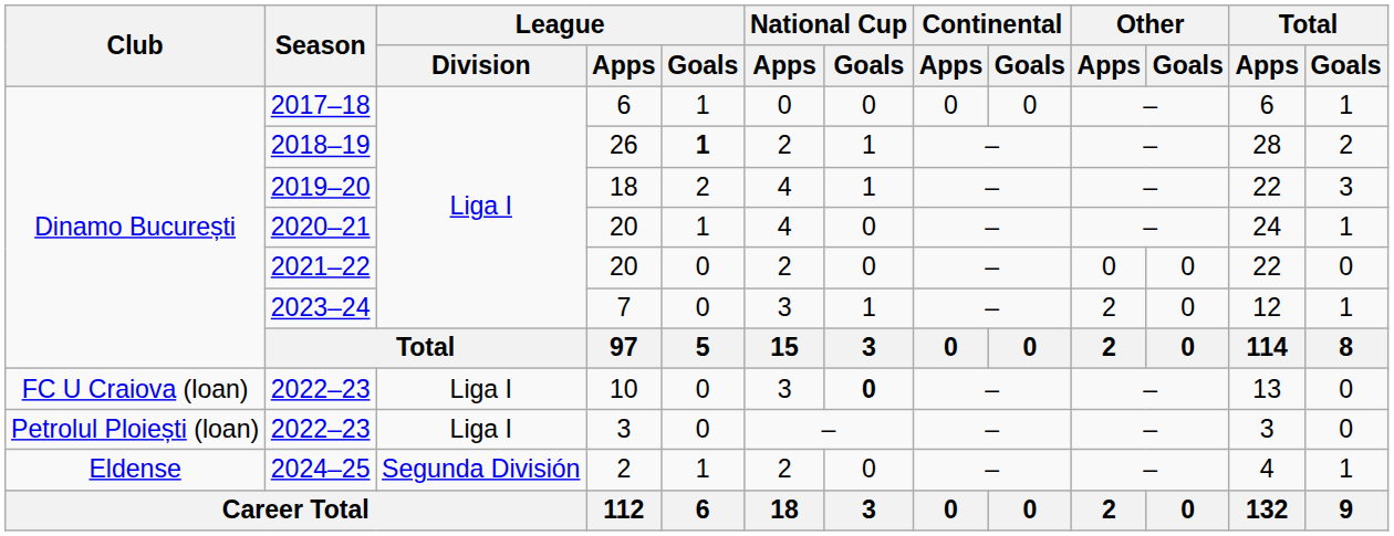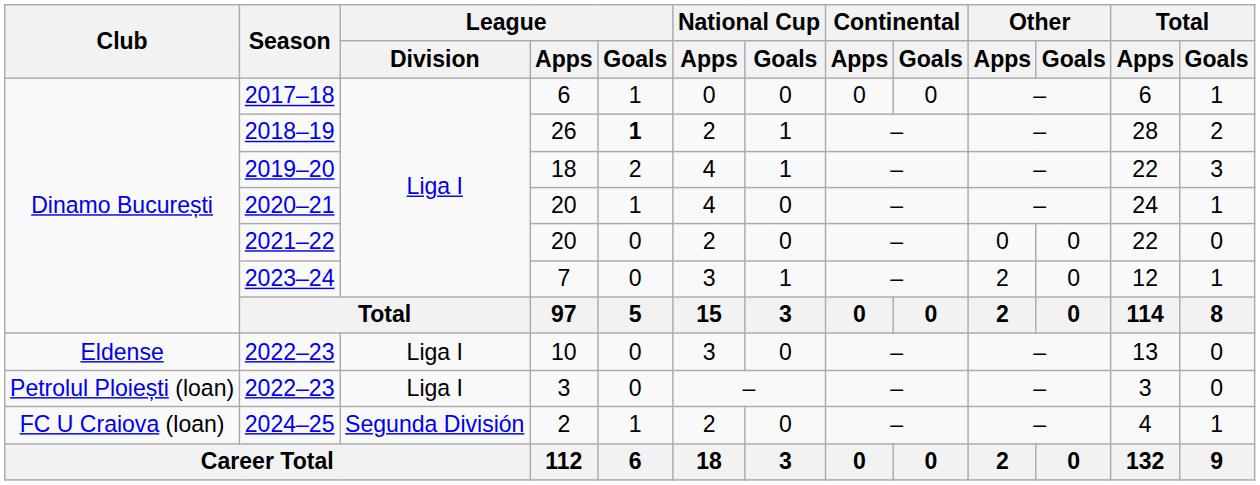2022–23 / 10 | Club: FC U Craiova (loan) -> Eldense
2022–23 / 10 | National Cup / Goals: bold -> normal
2024–25 | Club: Eldense -> FC U Craiova (loan)
